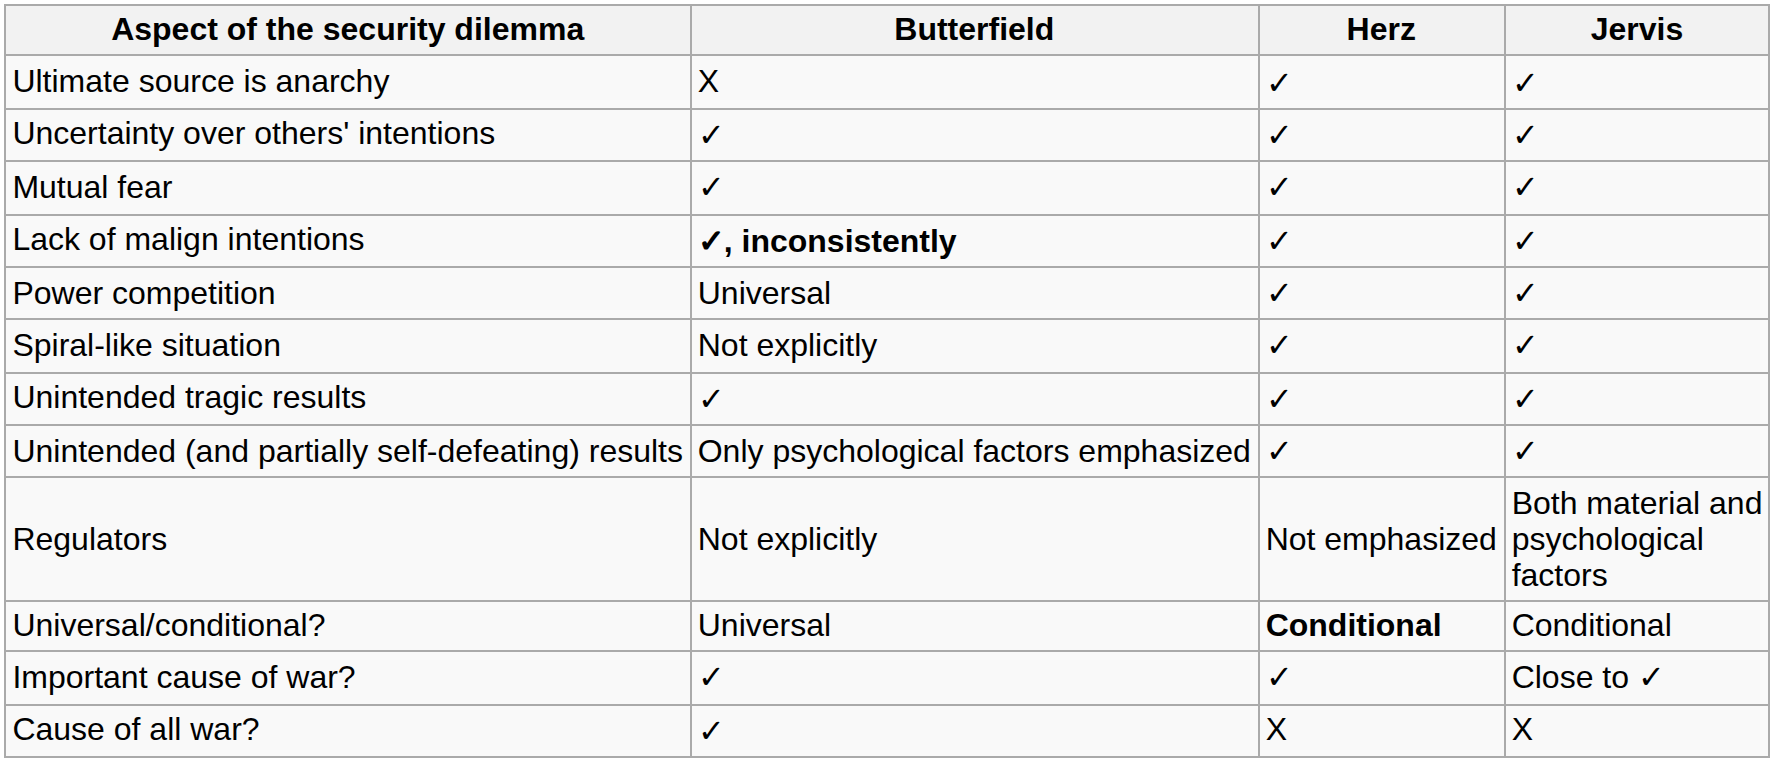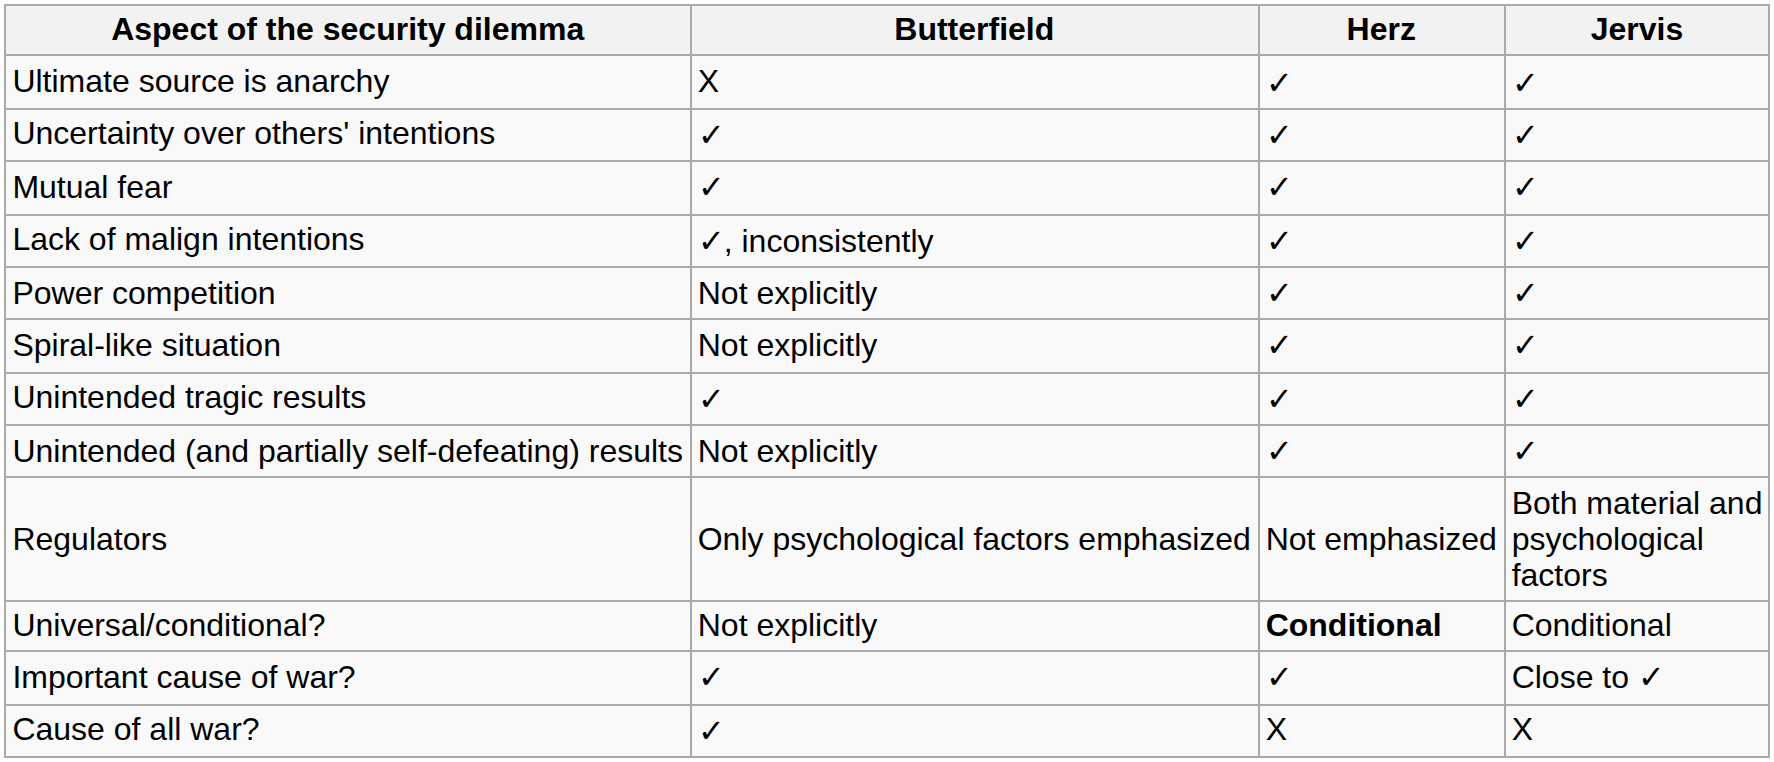Lack of malign intentions | Butterfield: bold -> normal
Power competition | Butterfield: Universal -> Not explicitly
Unintended (and partially self-defeating) results | Butterfield: Only psychological factors emphasized -> Not explicitly
Regulators | Butterfield: Not explicitly -> Only psychological factors emphasized
Universal/conditional? | Butterfield: Universal -> Not explicitly
